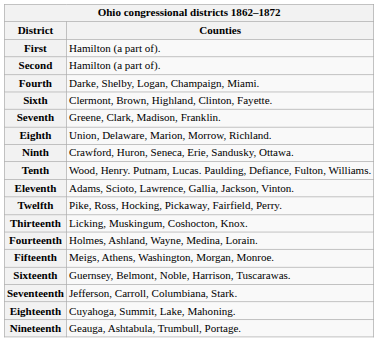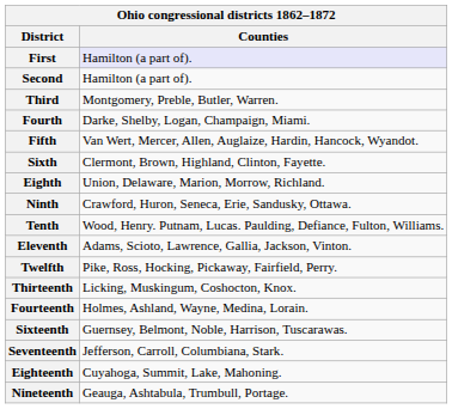First | Counties: no background -> lavender background
+ row: Third | Montgomery, Preble, Butler, Warren.
+ row: Fifth | Van Wert, Mercer, Allen, Auglaize, Hardin, Hancock, Wyandot.
- row: Seventh | Greene, Clark, Madison, Franklin.
- row: Fifteenth | Meigs, Athens, Washington, Morgan, Monroe.
